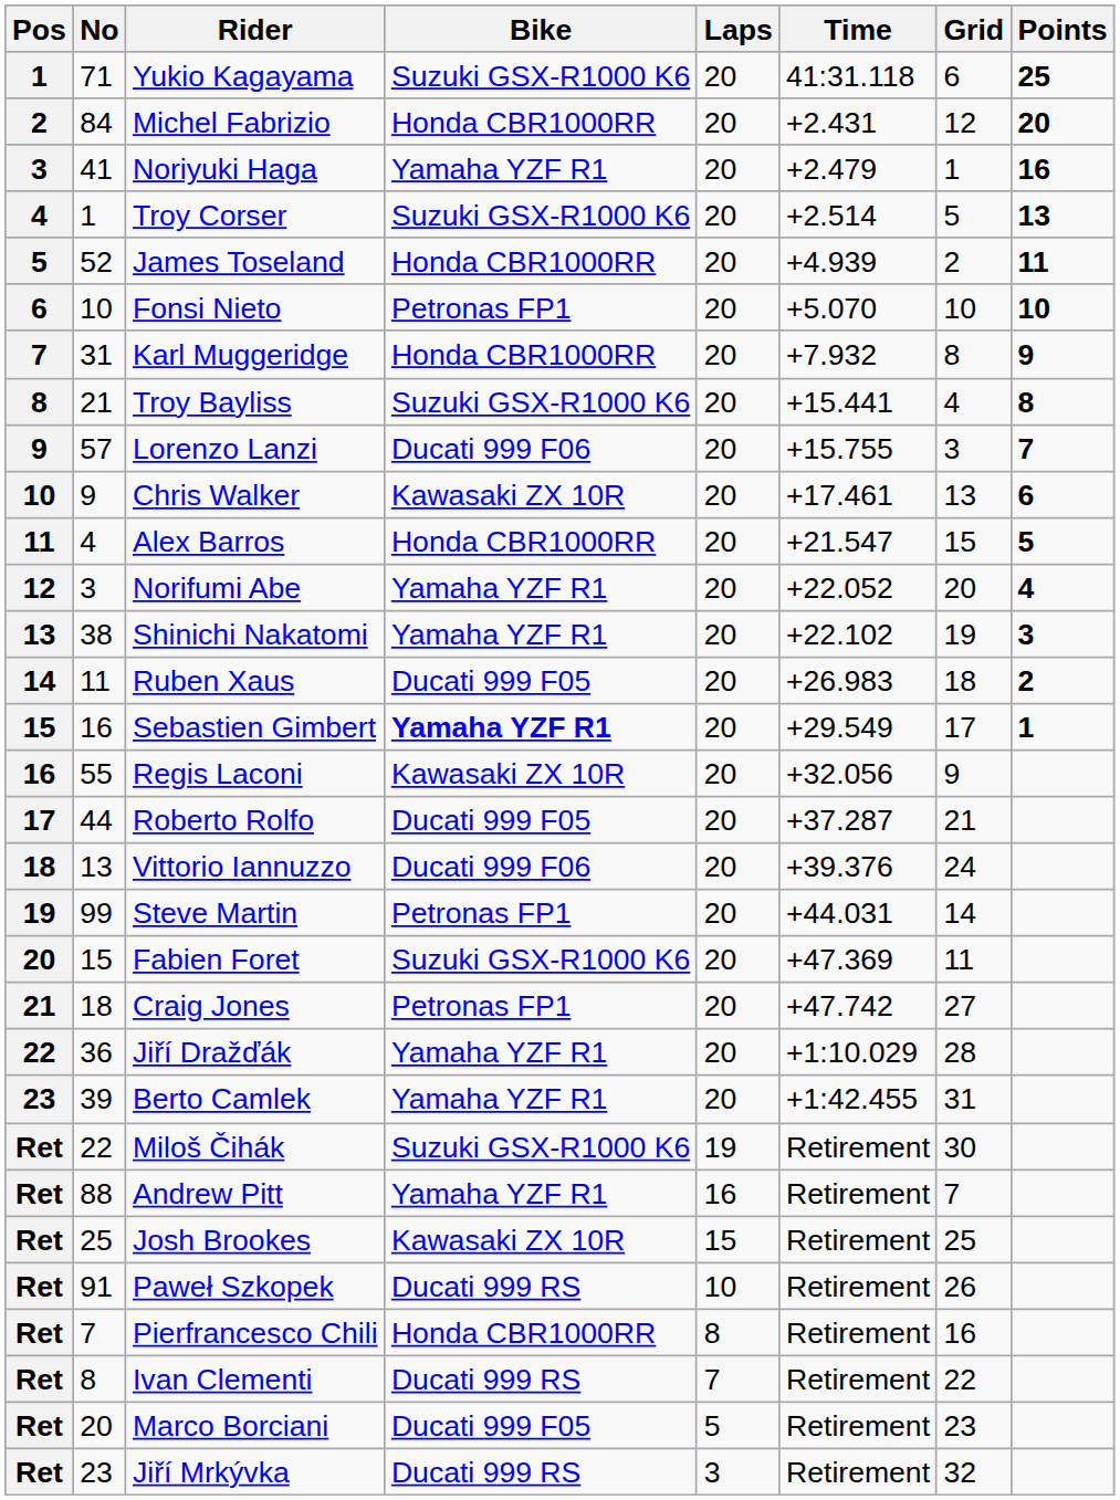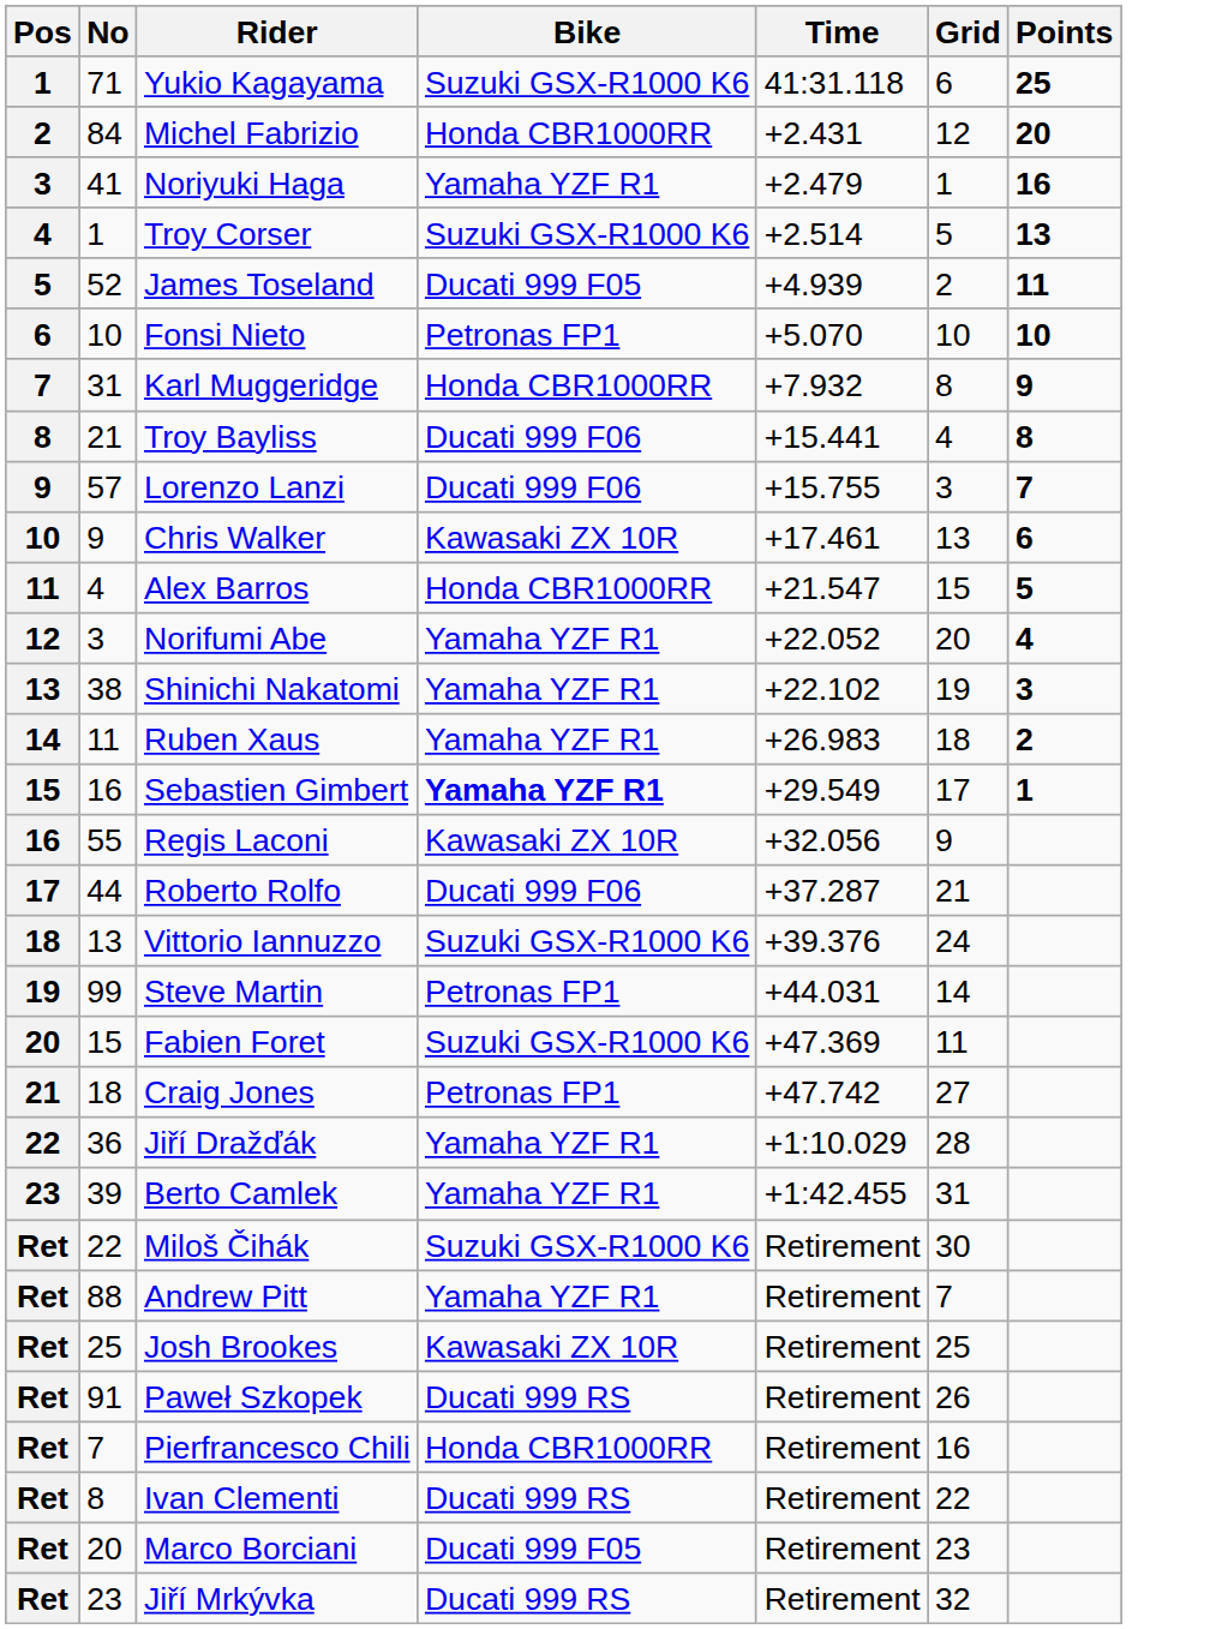- column: Laps | 20 | 20 | 20 | 20 | 20 | 20 | 20 | 20 | 20 | 20 | 20 | 20 | 20 | 20 | 20 | 20 | 20 | 20 | 20 | 20 | 20 | 20 | 20 | 19 | 16 | 15 | 10 | 8 | 7 | 5 | 3
James Toseland | Bike: Honda CBR1000RR -> Ducati 999 F05
Troy Bayliss | Bike: Suzuki GSX-R1000 K6 -> Ducati 999 F06
Ruben Xaus | Bike: Ducati 999 F05 -> Yamaha YZF R1
Roberto Rolfo | Bike: Ducati 999 F05 -> Ducati 999 F06
Vittorio Iannuzzo | Bike: Ducati 999 F06 -> Suzuki GSX-R1000 K6
